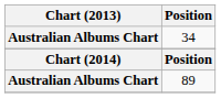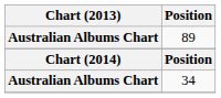rows swapped: 34 <-> 89
